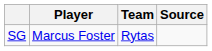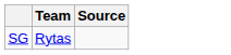- column: Player | Marcus Foster
